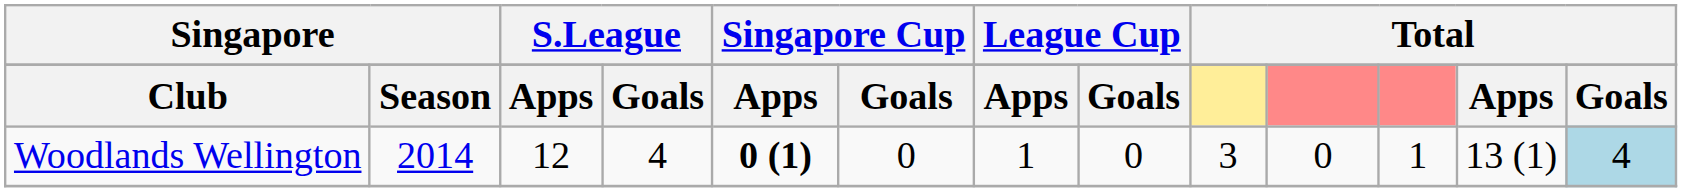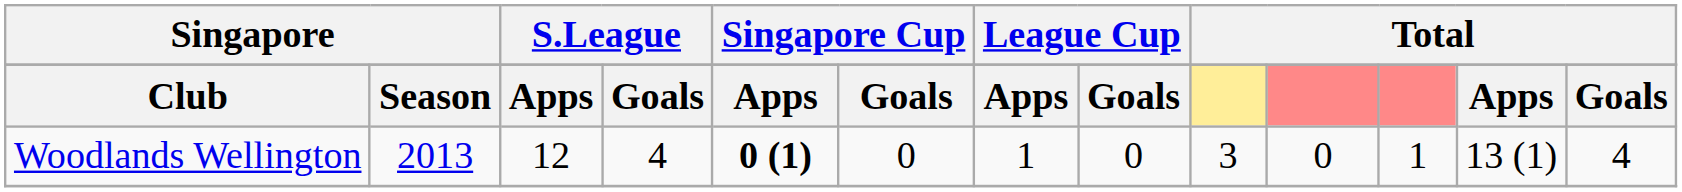Woodlands Wellington | column 2: 2014 -> 2013
Woodlands Wellington | column 13: lightblue background -> no background
